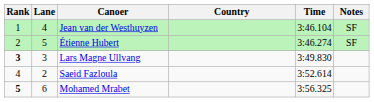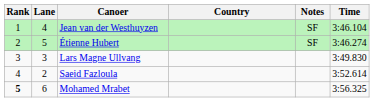columns swapped: Time <-> Notes
Lars Magne Ullvang | Rank: bold -> normal
